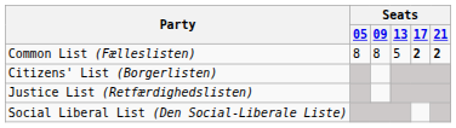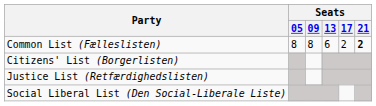Common List (Fælleslisten) | Seats / 13: 5 -> 6
Common List (Fælleslisten) | Seats / 17: bold -> normal
